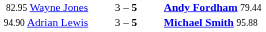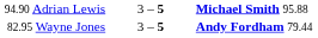rows swapped: 82.95 Wayne Jones <-> 94.90 Adrian Lewis
